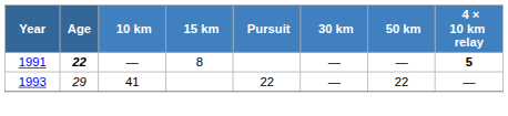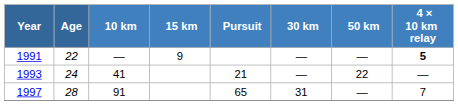1991 | Age: bold -> normal
1991 | 15 km: 8 -> 9
1993 | Age: 29 -> 24
1993 | Pursuit: 22 -> 21
+ row: 1997 | 28 | 91 | 65 | 31 | — | 7
